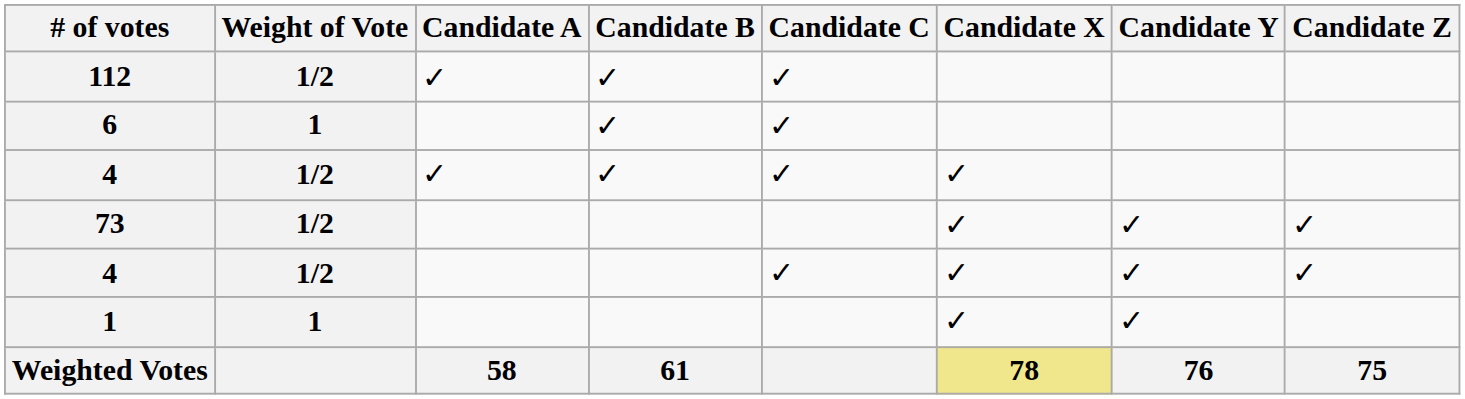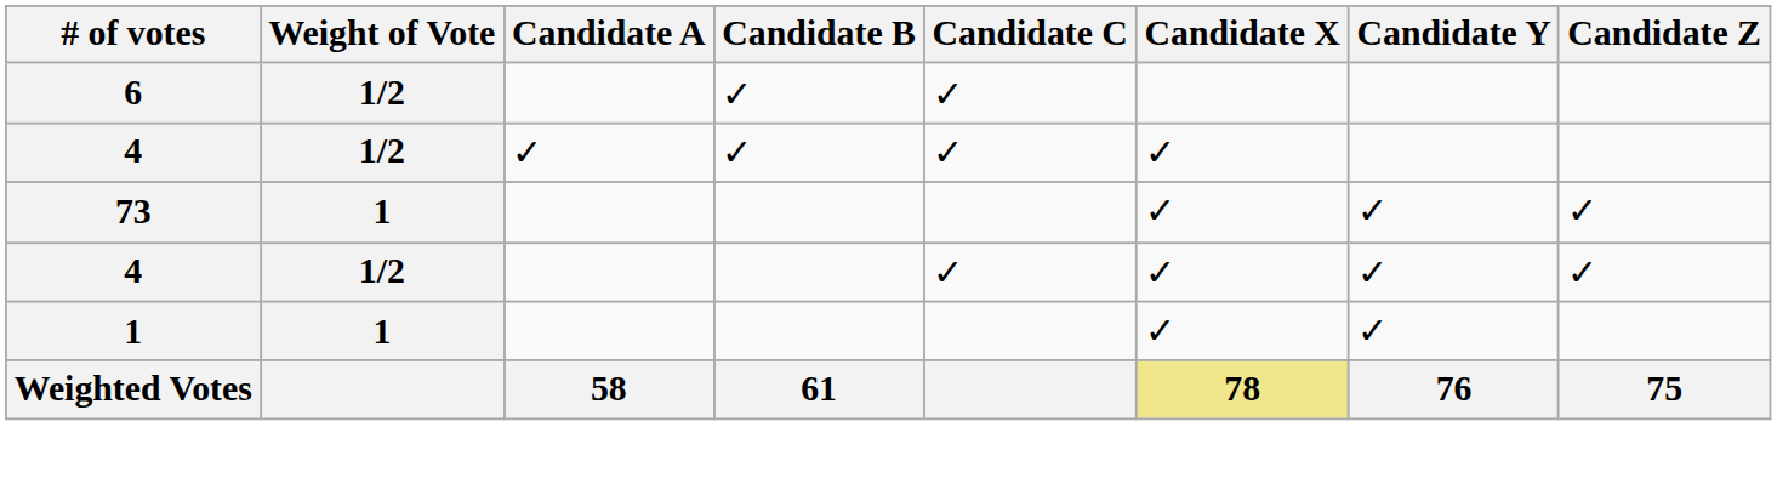- row: 112 | 1/2 | ✓ | ✓ | ✓
6 | Weight of Vote: 1 -> 1/2
73 | Weight of Vote: 1/2 -> 1
